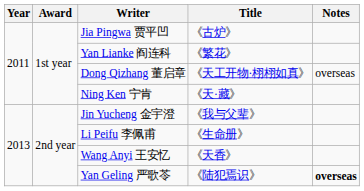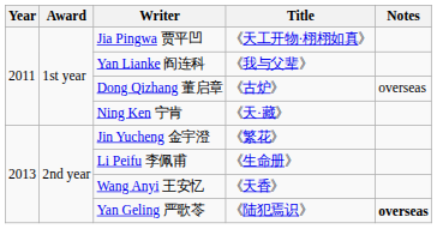Jia Pingwa 贾平凹 | Title: 《古炉》 -> 《天工开物·栩栩如真》
Yan Lianke 阎连科 | Title: 《繁花》 -> 《我与父辈》
Dong Qizhang 董启章 | Title: 《天工开物·栩栩如真》 -> 《古炉》
Jin Yucheng 金宇澄 | Title: 《我与父辈》 -> 《繁花》
